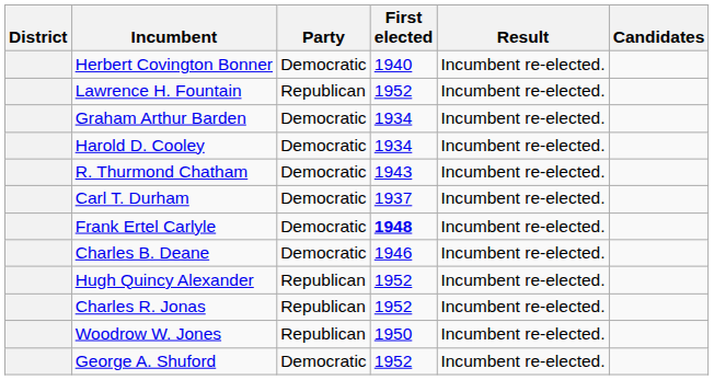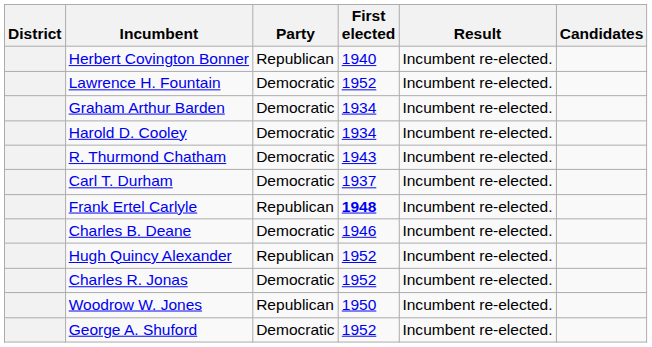Herbert Covington Bonner | Party: Democratic -> Republican
Lawrence H. Fountain | Party: Republican -> Democratic
Frank Ertel Carlyle | Party: Democratic -> Republican
Charles R. Jonas | Party: Republican -> Democratic
